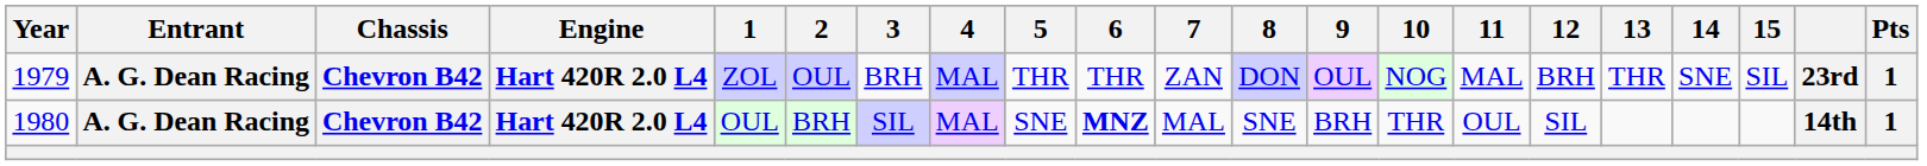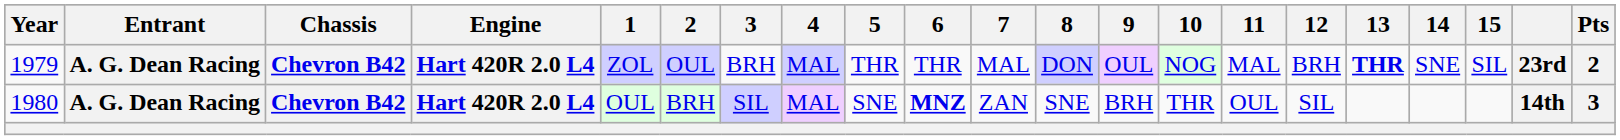1979 | 7: ZAN -> MAL
1979 | 13: normal -> bold
1979 | Pts: 1 -> 2
1980 | 7: MAL -> ZAN
1980 | Pts: 1 -> 3
